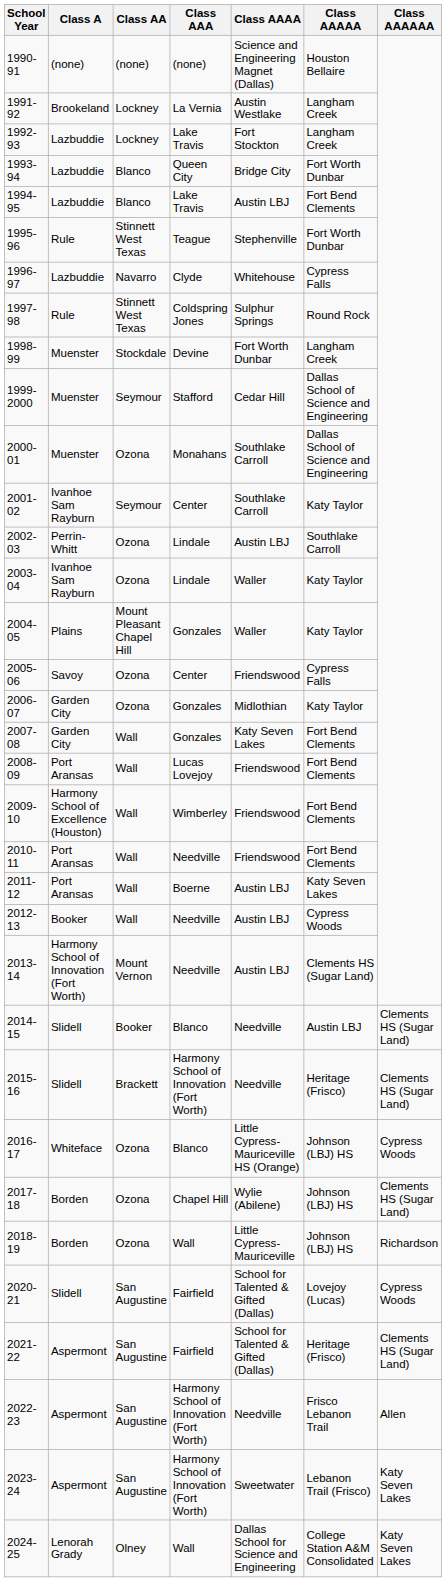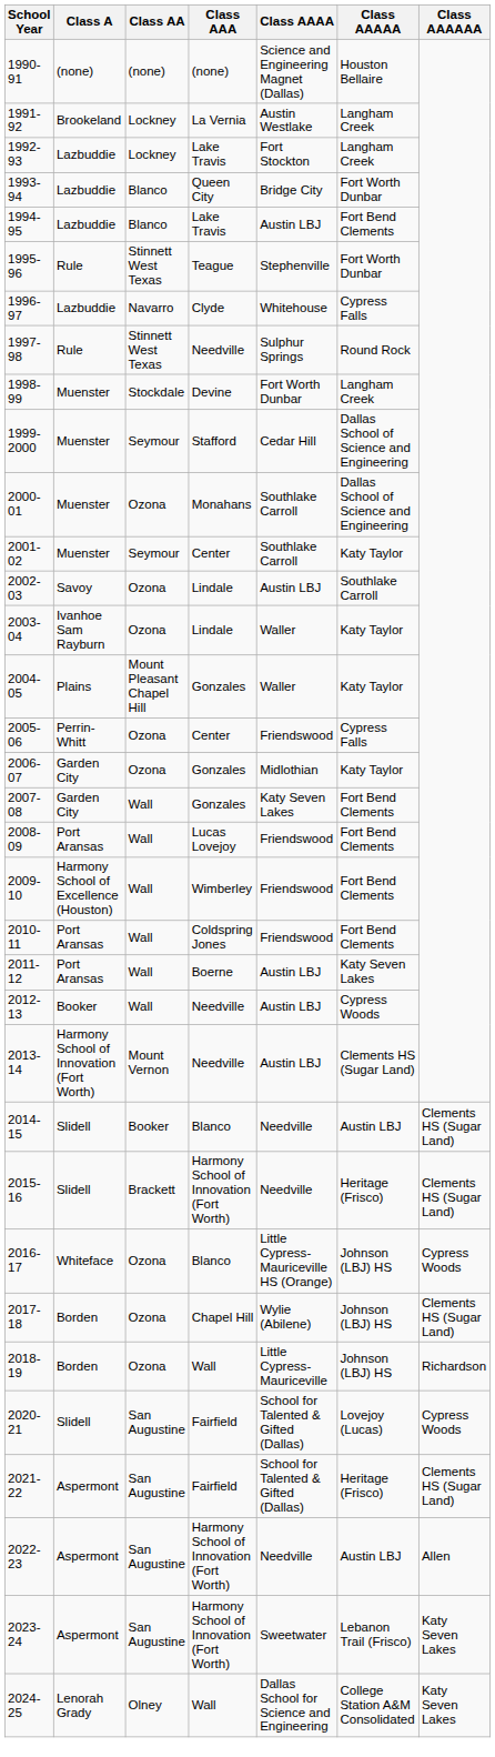1997-98 | Class AAA: Coldspring Jones -> Needville
2001-02 | Class A: Ivanhoe Sam Rayburn -> Muenster
2002-03 | Class A: Perrin-Whitt -> Savoy
2005-06 | Class A: Savoy -> Perrin-Whitt
2010-11 | Class AAA: Needville -> Coldspring Jones
2022-23 | Class AAAAA: Frisco Lebanon Trail -> Austin LBJ
